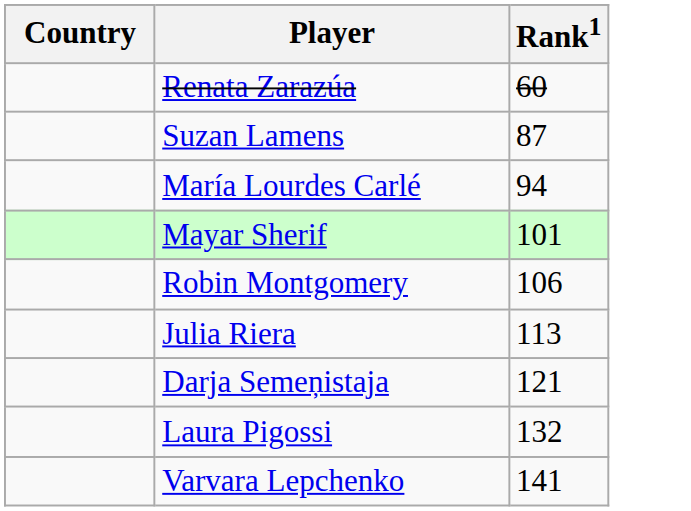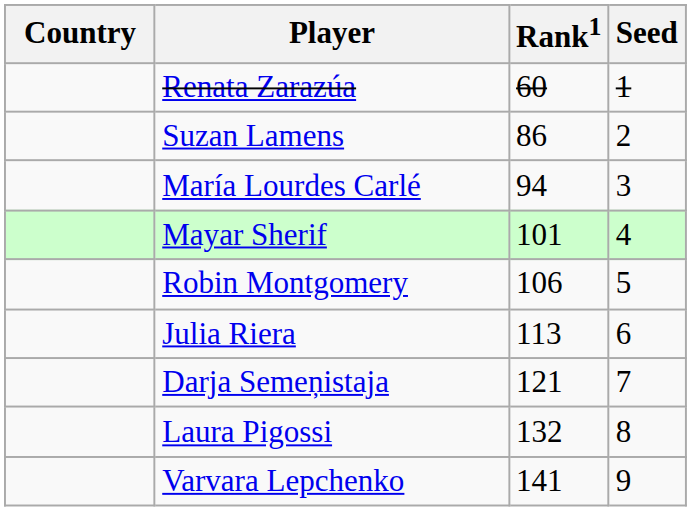+ column: Seed | 1 | 2 | 3 | 4 | 5 | 6 | 7 | 8 | 9
Suzan Lamens | Rank1: 87 -> 86
